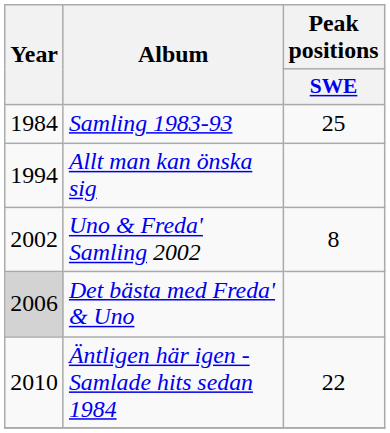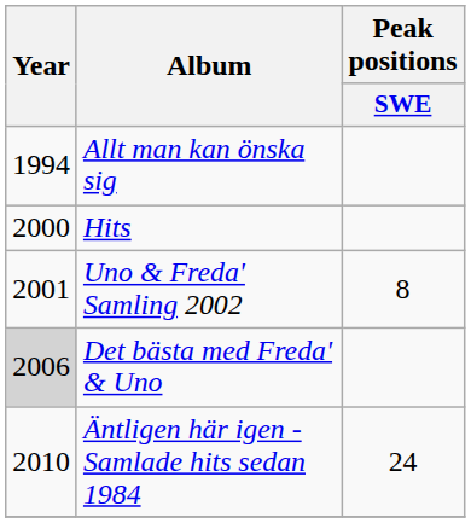- row: 1984 | Samling 1983-93 | 25
+ row: 2000 | Hits
Uno & Freda' Samling 2002 | Year: 2002 -> 2001
Äntligen här igen - Samlade hits sedan 1984 | Peak positions / SWE: 22 -> 24
